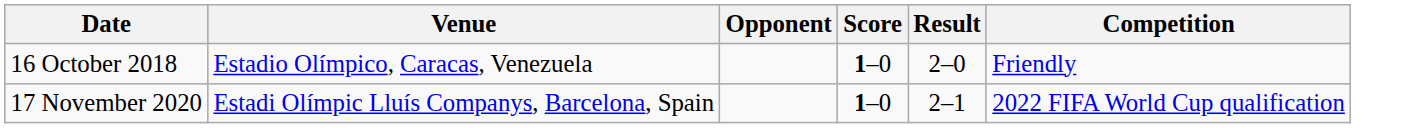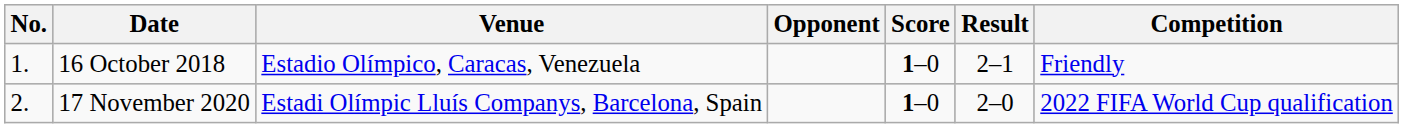+ column: No. | 1. | 2.
16 October 2018 | Result: 2–0 -> 2–1
17 November 2020 | Result: 2–1 -> 2–0
